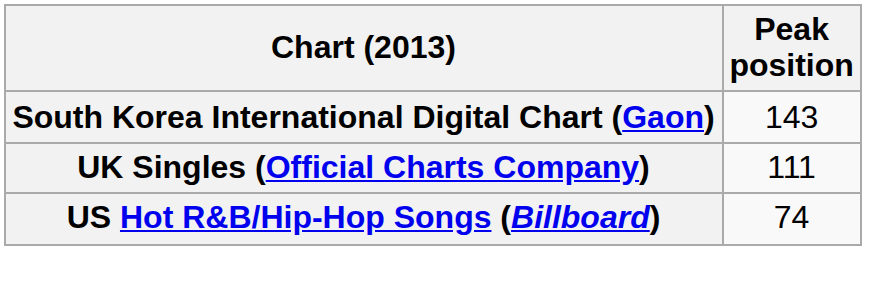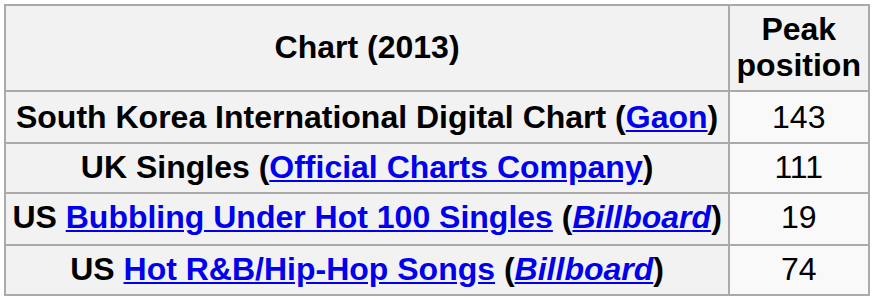+ row: US Bubbling Under Hot 100 Singles (Billboard) | 19
